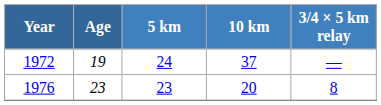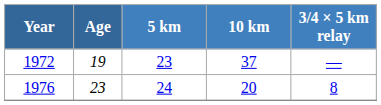1972 | 5 km: 24 -> 23
1976 | 5 km: 23 -> 24
